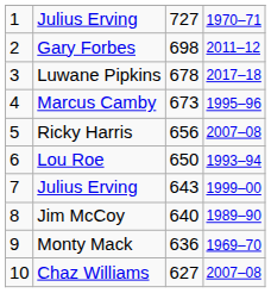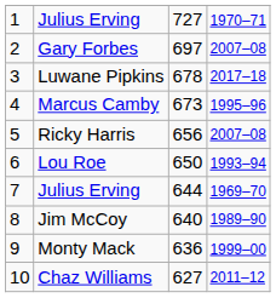Gary Forbes | column 3: 698 -> 697
Gary Forbes | column 4: 2011–12 -> 2007–08
7 / Julius Erving | column 3: 643 -> 644
7 / Julius Erving | column 4: 1999–00 -> 1969–70
Monty Mack | column 4: 1969–70 -> 1999–00
Chaz Williams | column 4: 2007–08 -> 2011–12
